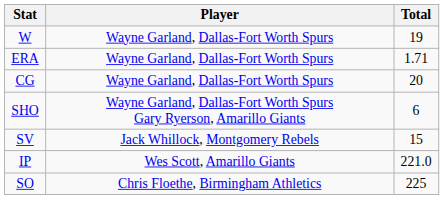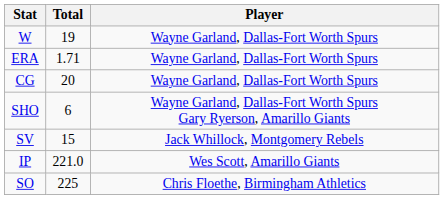columns swapped: Player <-> Total
